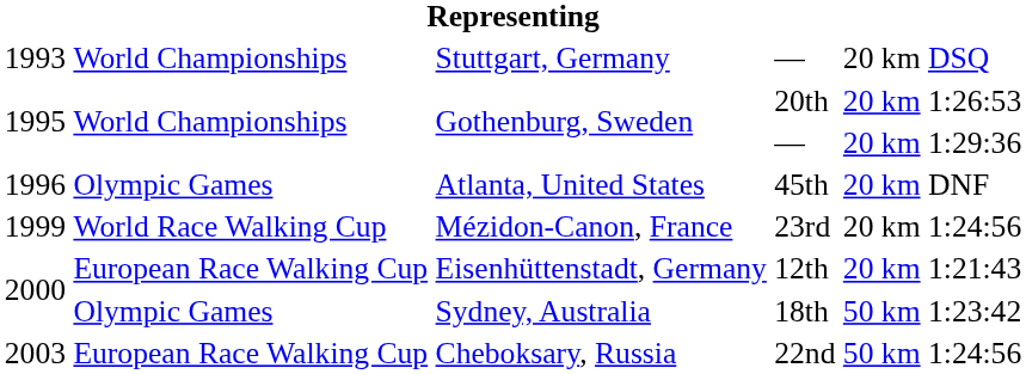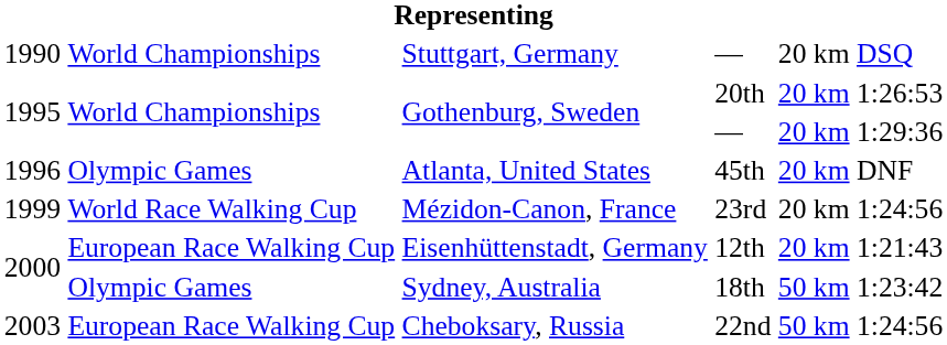Stuttgart, Germany | column 1: 1993 -> 1990
